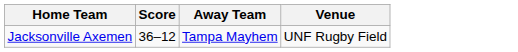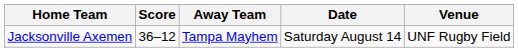+ column: Date | Saturday August 14
